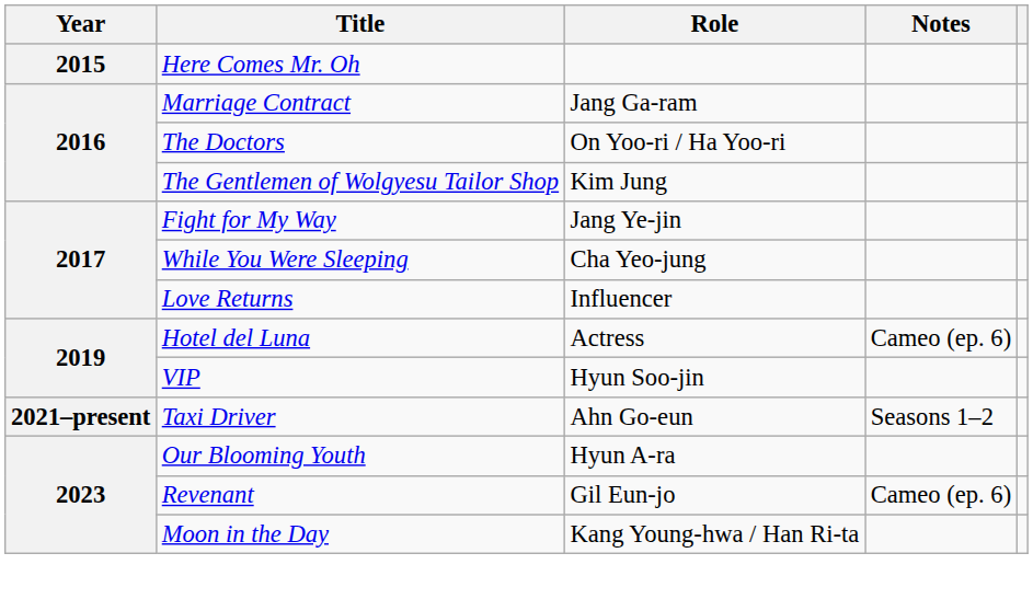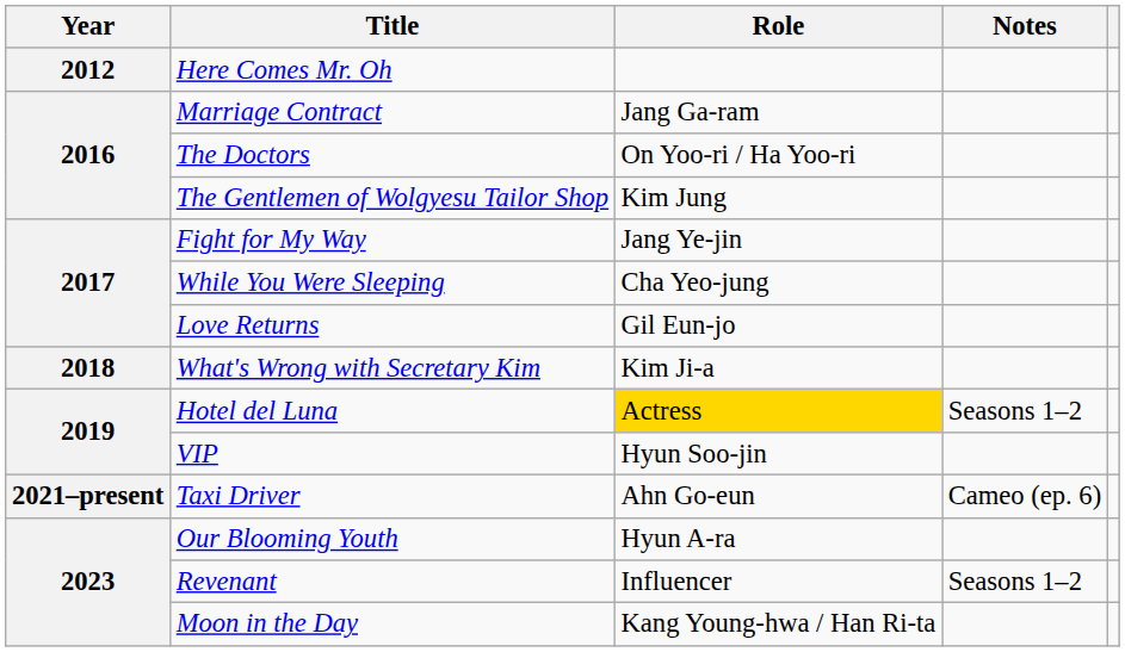Here Comes Mr. Oh | Year: 2015 -> 2012
Love Returns | Role: Influencer -> Gil Eun-jo
+ row: 2018 | What's Wrong with Secretary Kim | Kim Ji-a
Hotel del Luna | Role: no background -> gold background
Hotel del Luna | Notes: Cameo (ep. 6) -> Seasons 1–2
Taxi Driver | Notes: Seasons 1–2 -> Cameo (ep. 6)
Revenant | Role: Gil Eun-jo -> Influencer
Revenant | Notes: Cameo (ep. 6) -> Seasons 1–2
